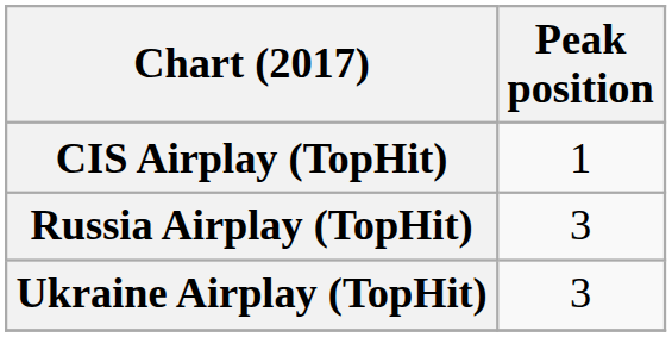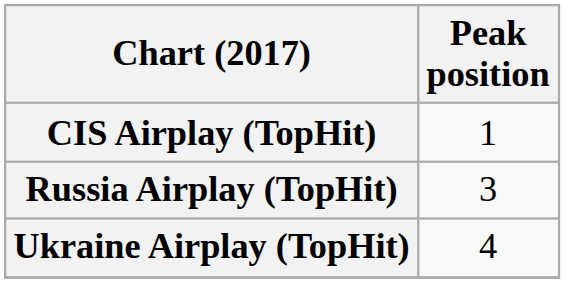Ukraine Airplay (TopHit) | Peak position: 3 -> 4
